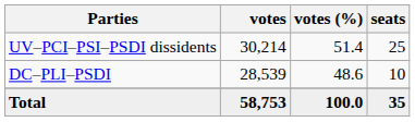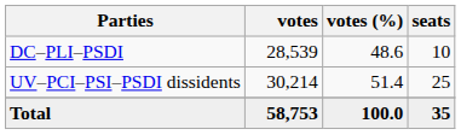rows swapped: UV–PCI–PSI–PSDI dissidents <-> DC–PLI–PSDI
